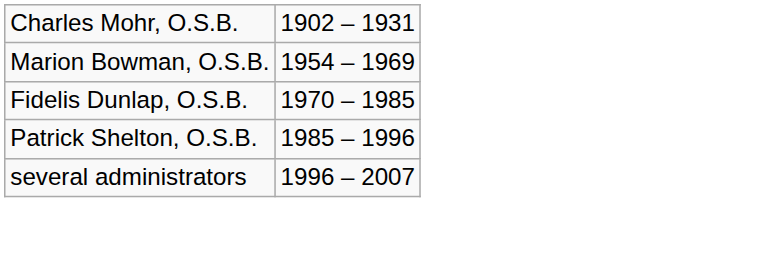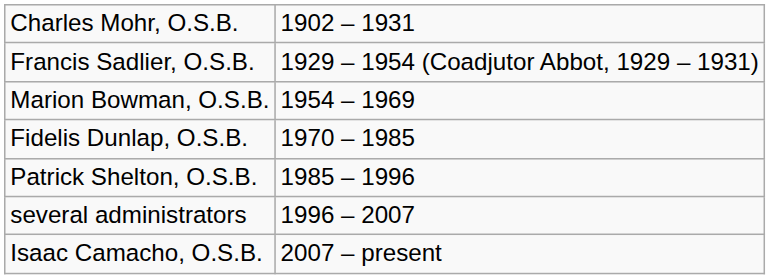+ row: Francis Sadlier, O.S.B. | 1929 – 1954 (Coadjutor Abbot, 1929 – 1931)
+ row: Isaac Camacho, O.S.B. | 2007 – present
